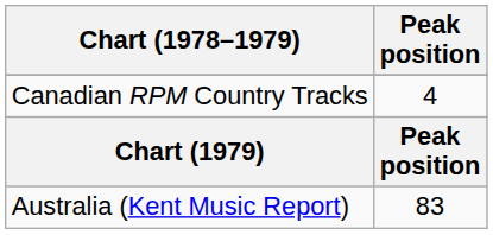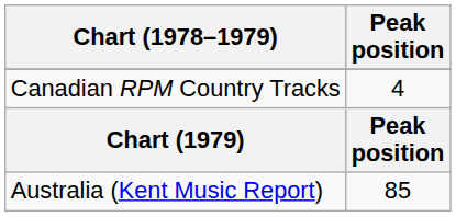Australia (Kent Music Report) | Peak position: 83 -> 85
